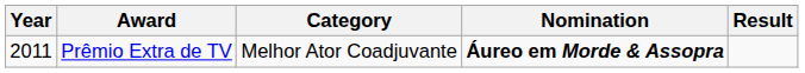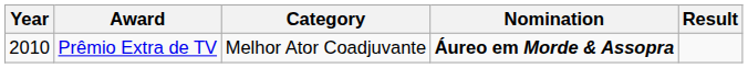Prêmio Extra de TV | Year: 2011 -> 2010
